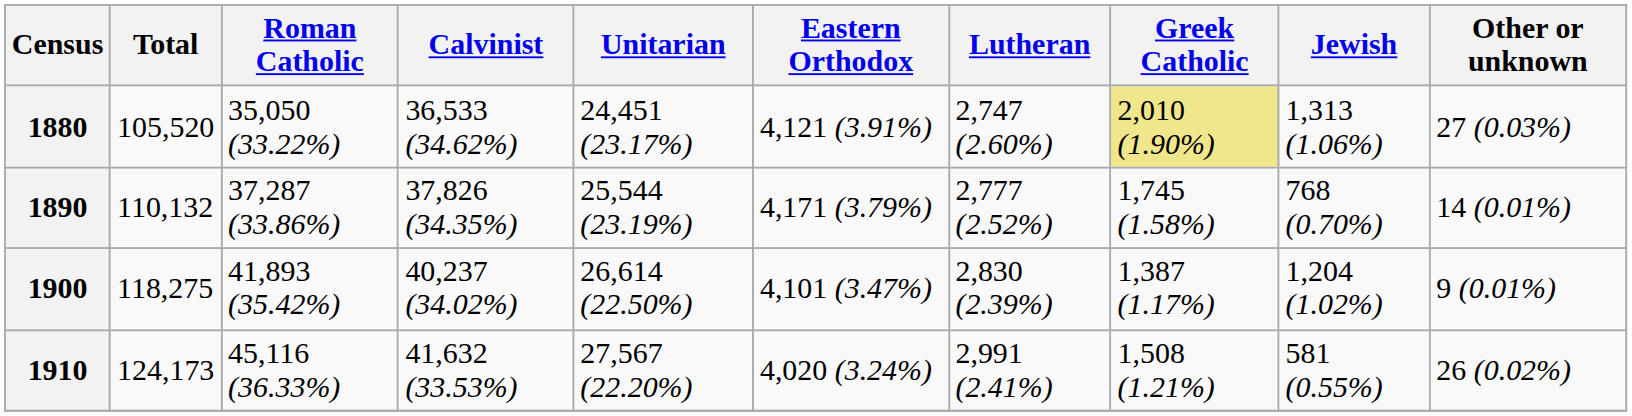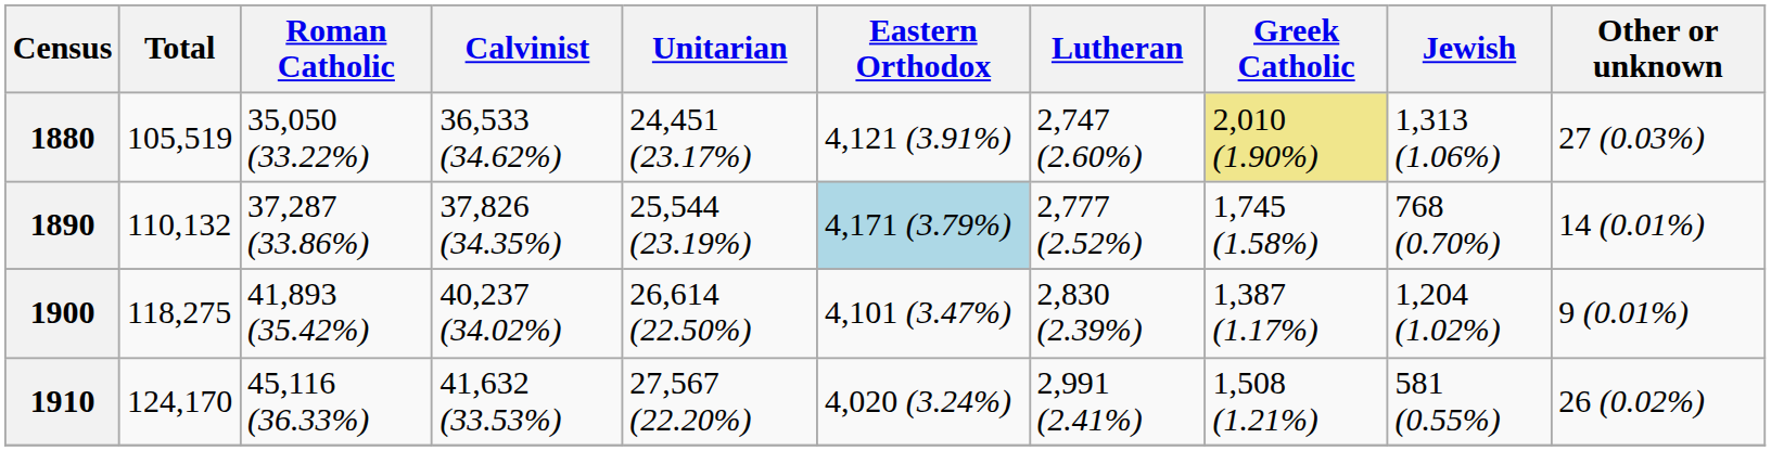1880 | Total: 105,520 -> 105,519
1890 | Eastern Orthodox: no background -> lightblue background
1910 | Total: 124,173 -> 124,170
